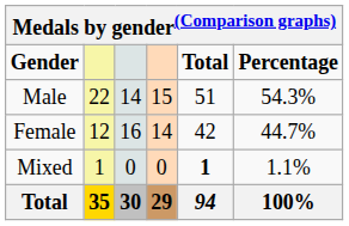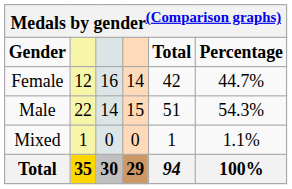rows swapped: Male <-> Female
Mixed | Total: bold -> normal
